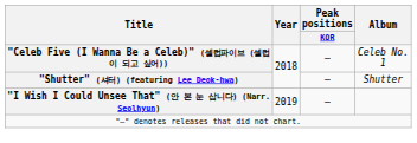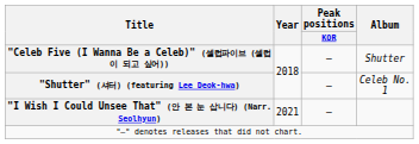"Celeb Five (I Wanna Be a Celeb)" (셀럽파이브 (셀럽이 되고 싶어)) | Album: Celeb No. 1 -> Shutter
"Shutter" (셔터) (featuring Lee Deok-hwa) | Album: Shutter -> Celeb No. 1
"I Wish I Could Unsee That" (안 본 눈 삽니다) (Narr. Seolhyun) | Year: 2019 -> 2021
